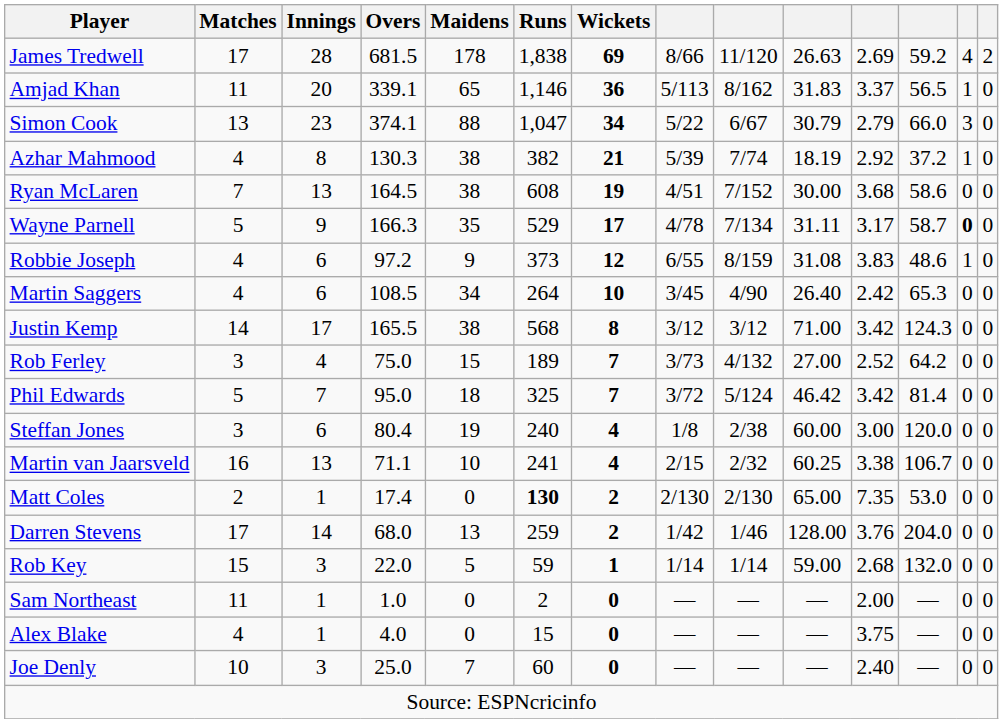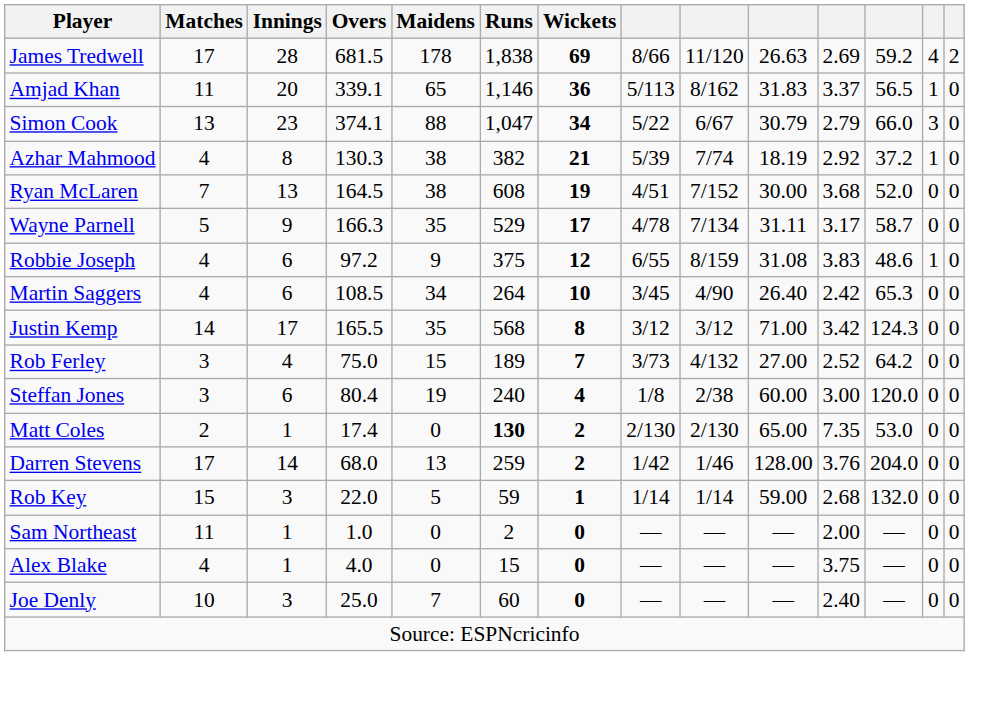Ryan McLaren | column 12: 58.6 -> 52.0
Wayne Parnell | column 13: bold -> normal
Robbie Joseph | Runs: 373 -> 375
Justin Kemp | Maidens: 38 -> 35
- row: Phil Edwards | 5 | 7 | 95.0 | 18 | 325 | 7 | 3/72 | 5/124 | 46.42 | 3.42 | 81.4 | 0 | 0
- row: Martin van Jaarsveld | 16 | 13 | 71.1 | 10 | 241 | 4 | 2/15 | 2/32 | 60.25 | 3.38 | 106.7 | 0 | 0
